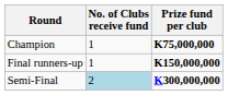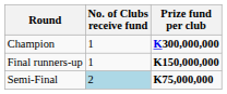Champion | Prize fund per club: K75,000,000 -> K300,000,000
Semi-Final | Prize fund per club: K300,000,000 -> K75,000,000
